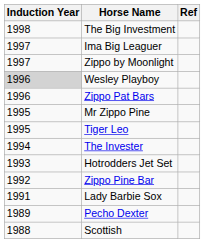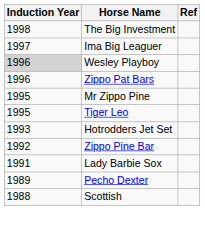- row: 1997 | Zippo by Moonlight
- row: 1994 | The Invester
